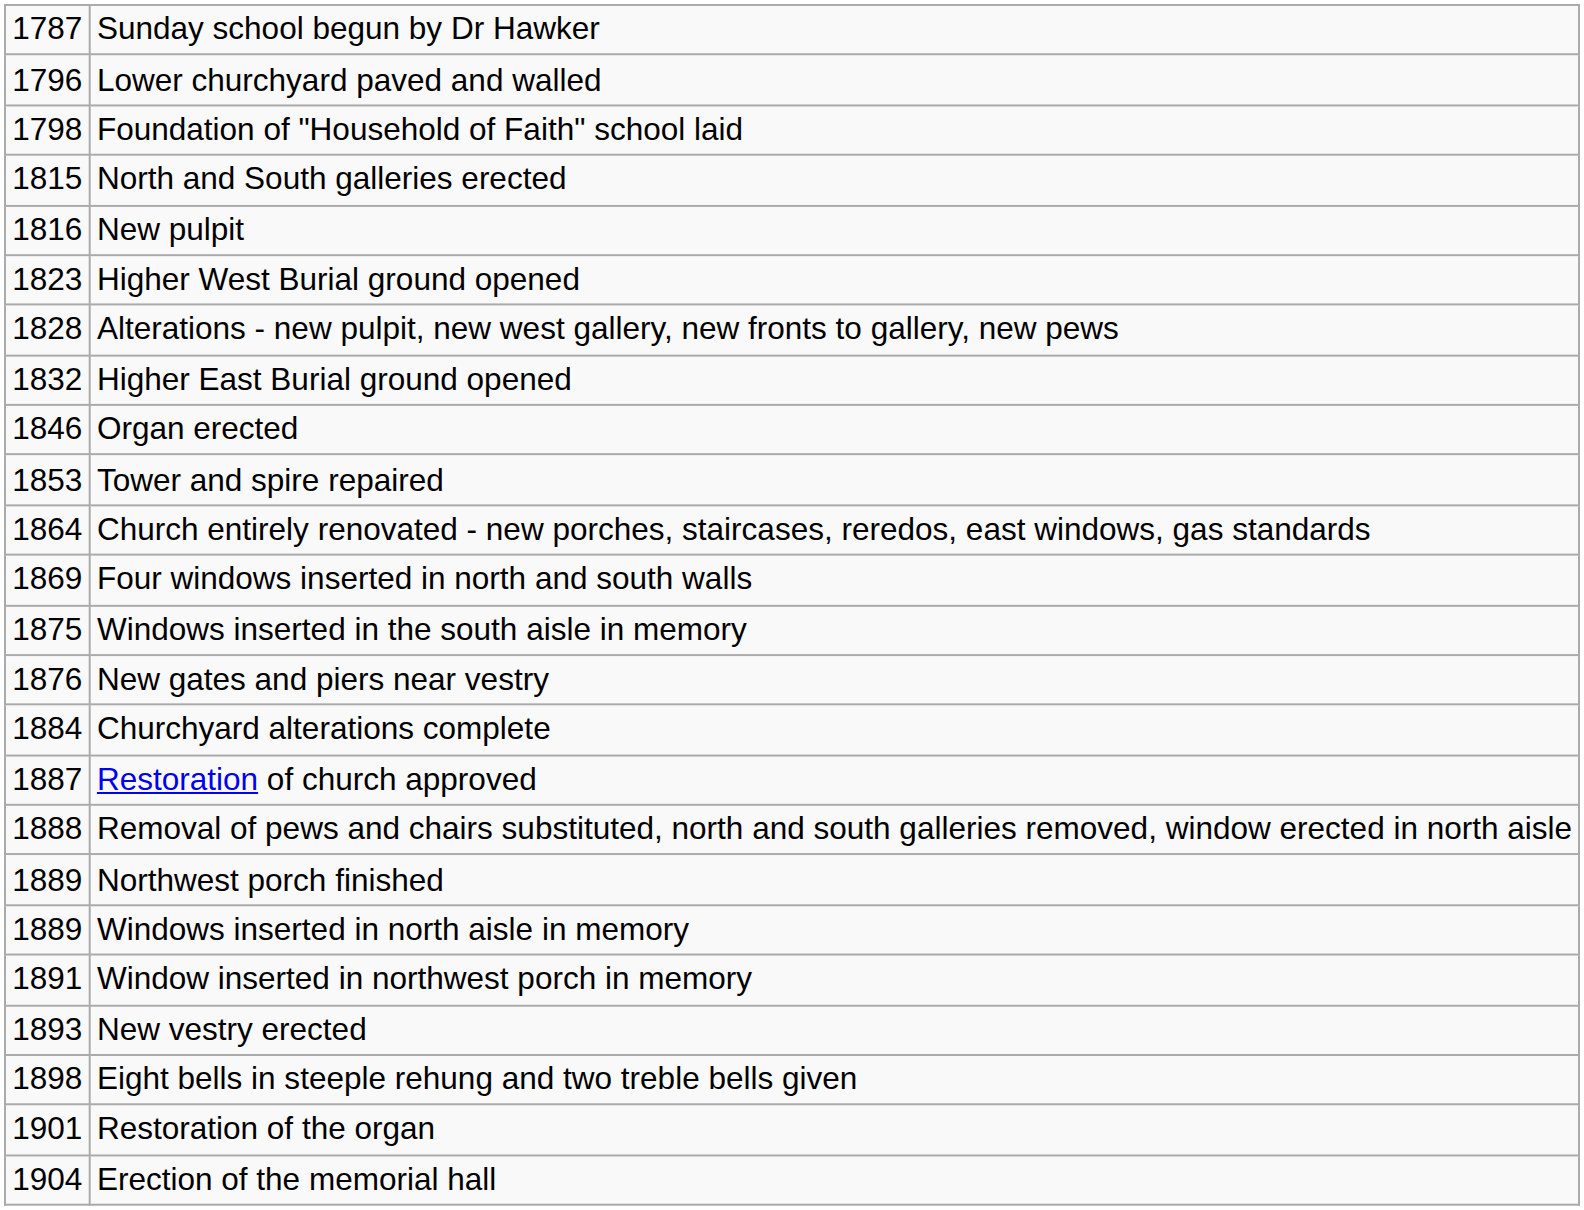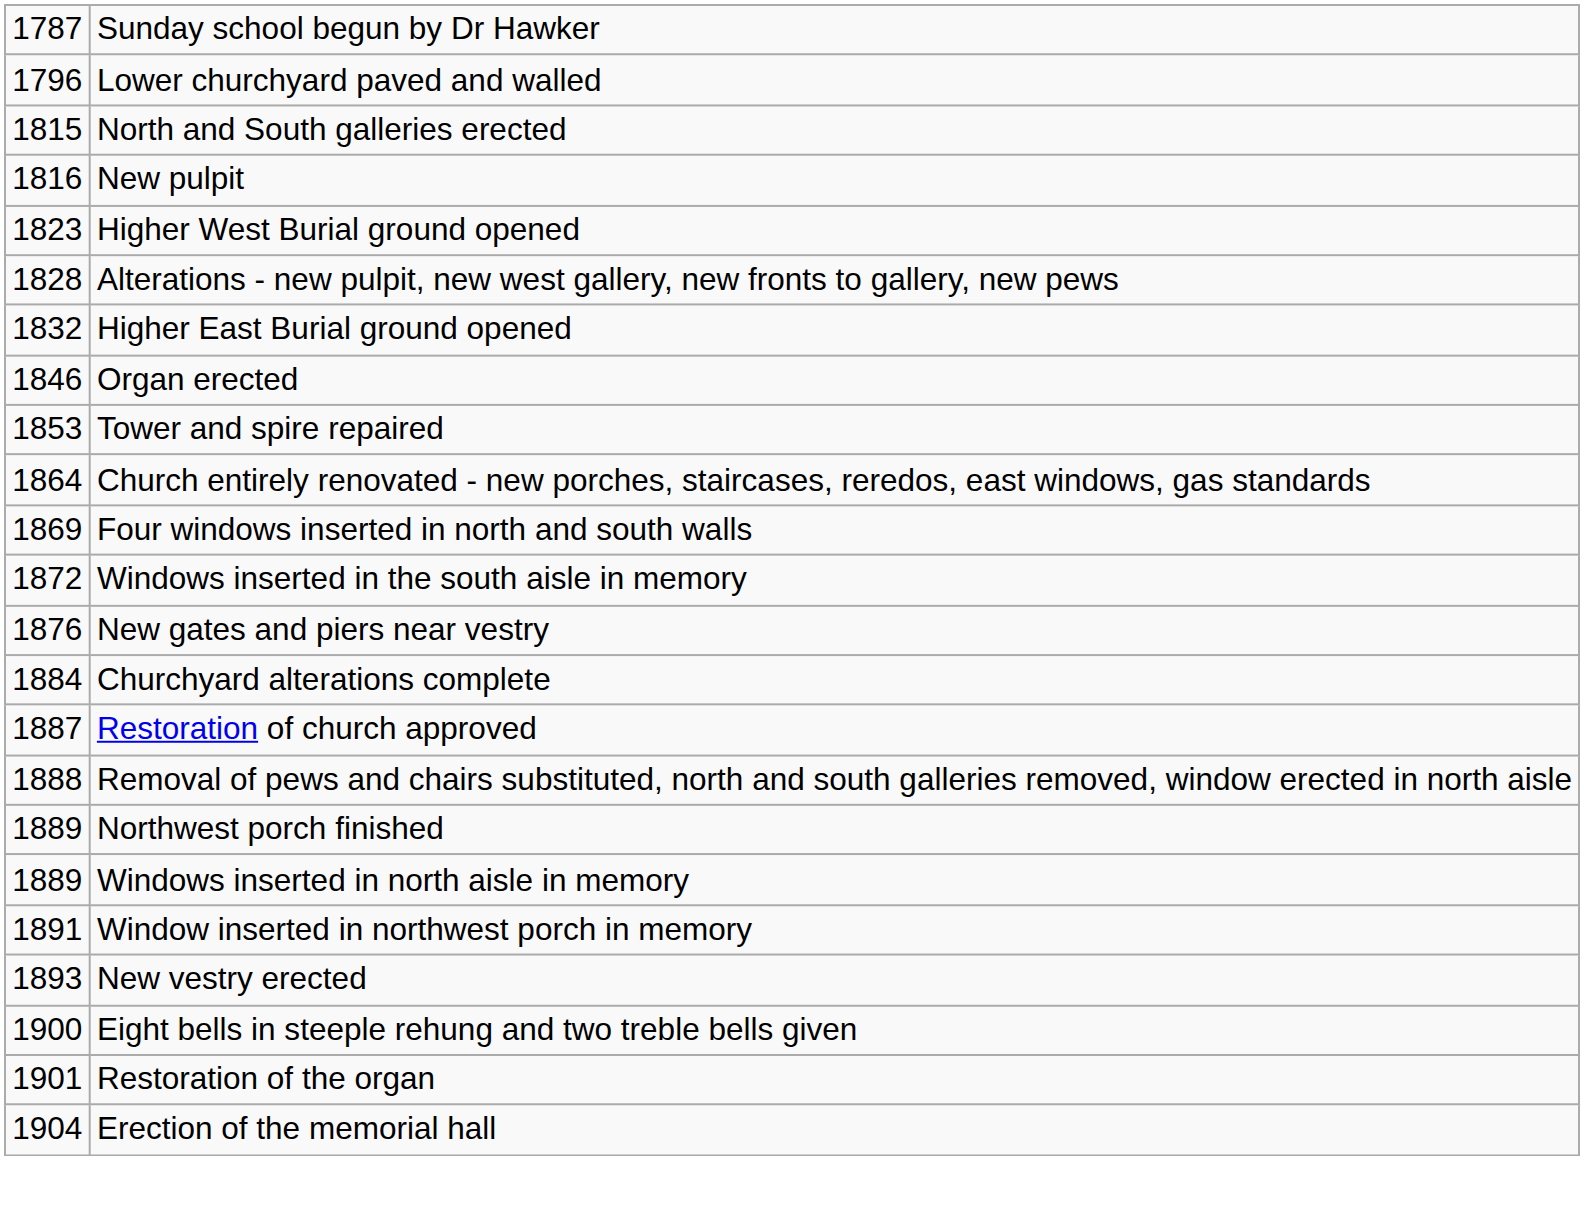- row: 1798 | Foundation of "Household of Faith" school laid
Windows inserted in the south aisle in memory | column 1: 1875 -> 1872
Eight bells in steeple rehung and two treble bells given | column 1: 1898 -> 1900
